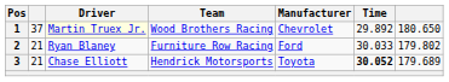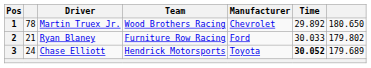1 | column 2: 37 -> 78
1 | Driver: lightyellow background -> no background
3 | column 2: 21 -> 24
